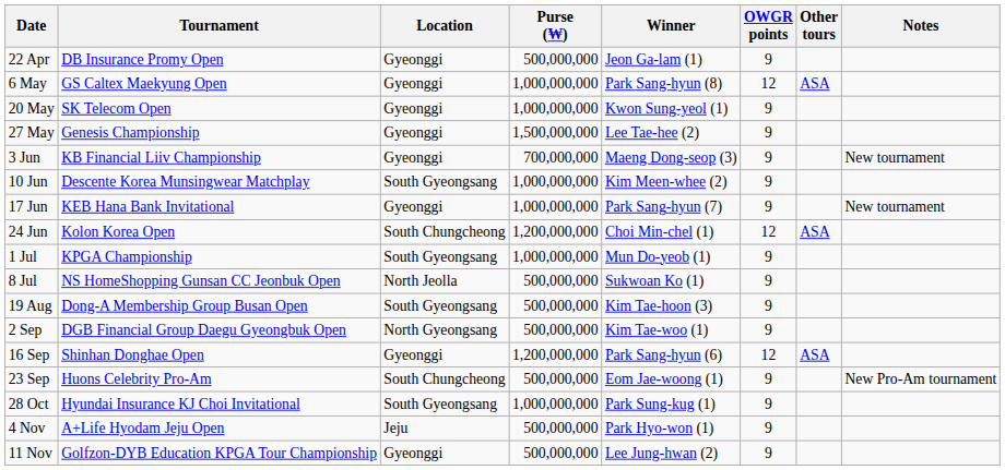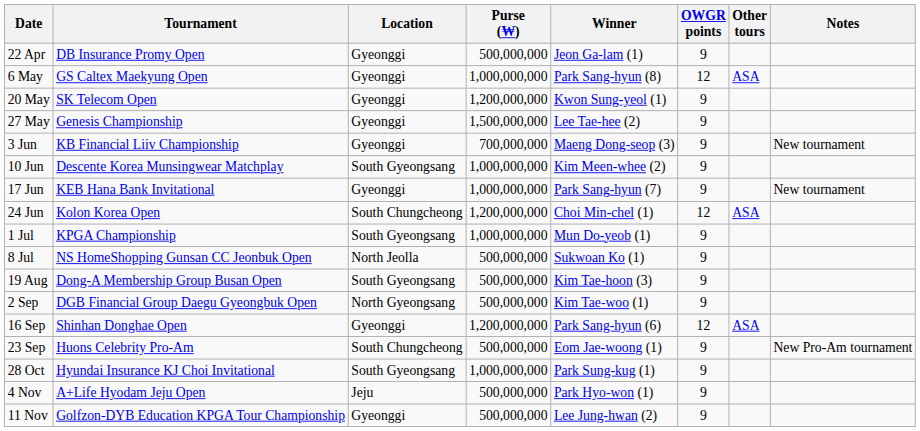20 May | Purse (₩): 1,000,000,000 -> 1,200,000,000
